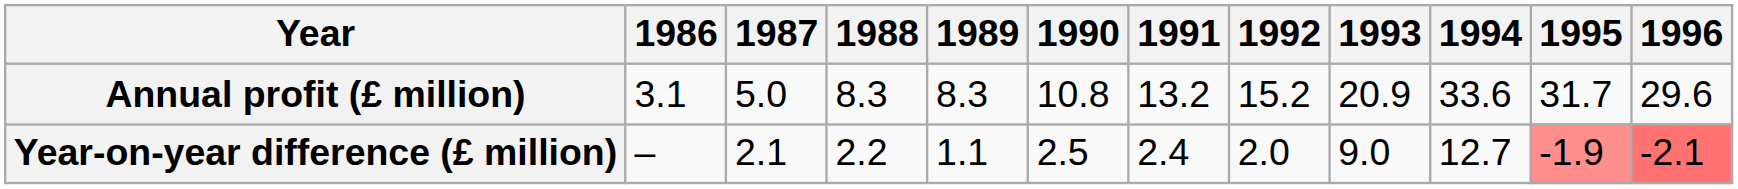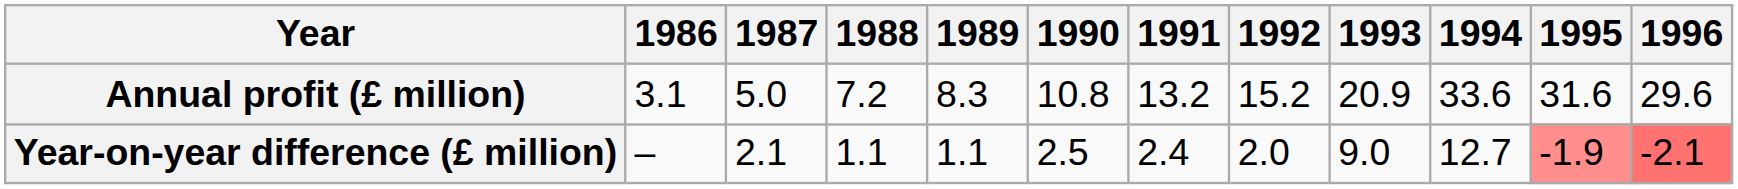Annual profit (£ million) | 1988: 8.3 -> 7.2
Annual profit (£ million) | 1995: 31.7 -> 31.6
Year-on-year difference (£ million) | 1988: 2.2 -> 1.1
